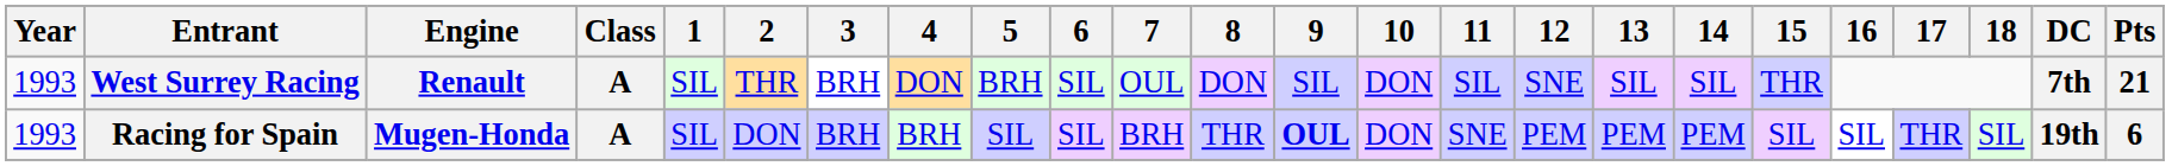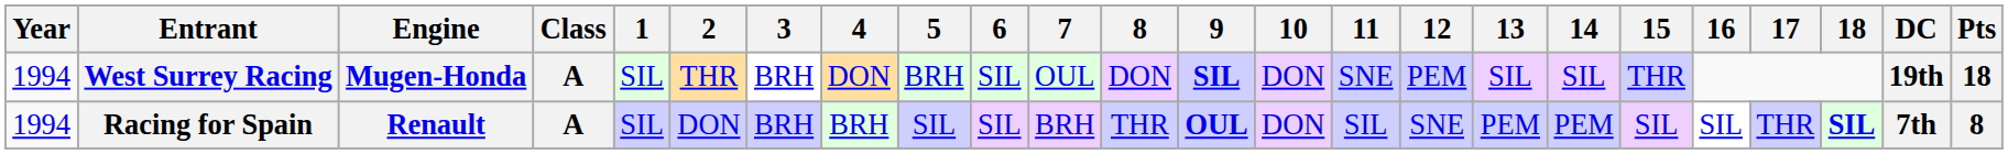West Surrey Racing | Year: 1993 -> 1994
West Surrey Racing | Engine: Renault -> Mugen-Honda
West Surrey Racing | 9: normal -> bold
West Surrey Racing | 11: SIL -> SNE
West Surrey Racing | 12: SNE -> PEM
West Surrey Racing | DC: 7th -> 19th
West Surrey Racing | Pts: 21 -> 18
Racing for Spain | Year: 1993 -> 1994
Racing for Spain | Engine: Mugen-Honda -> Renault
Racing for Spain | 11: SNE -> SIL
Racing for Spain | 12: PEM -> SNE
Racing for Spain | 18: normal -> bold
Racing for Spain | DC: 19th -> 7th
Racing for Spain | Pts: 6 -> 8
